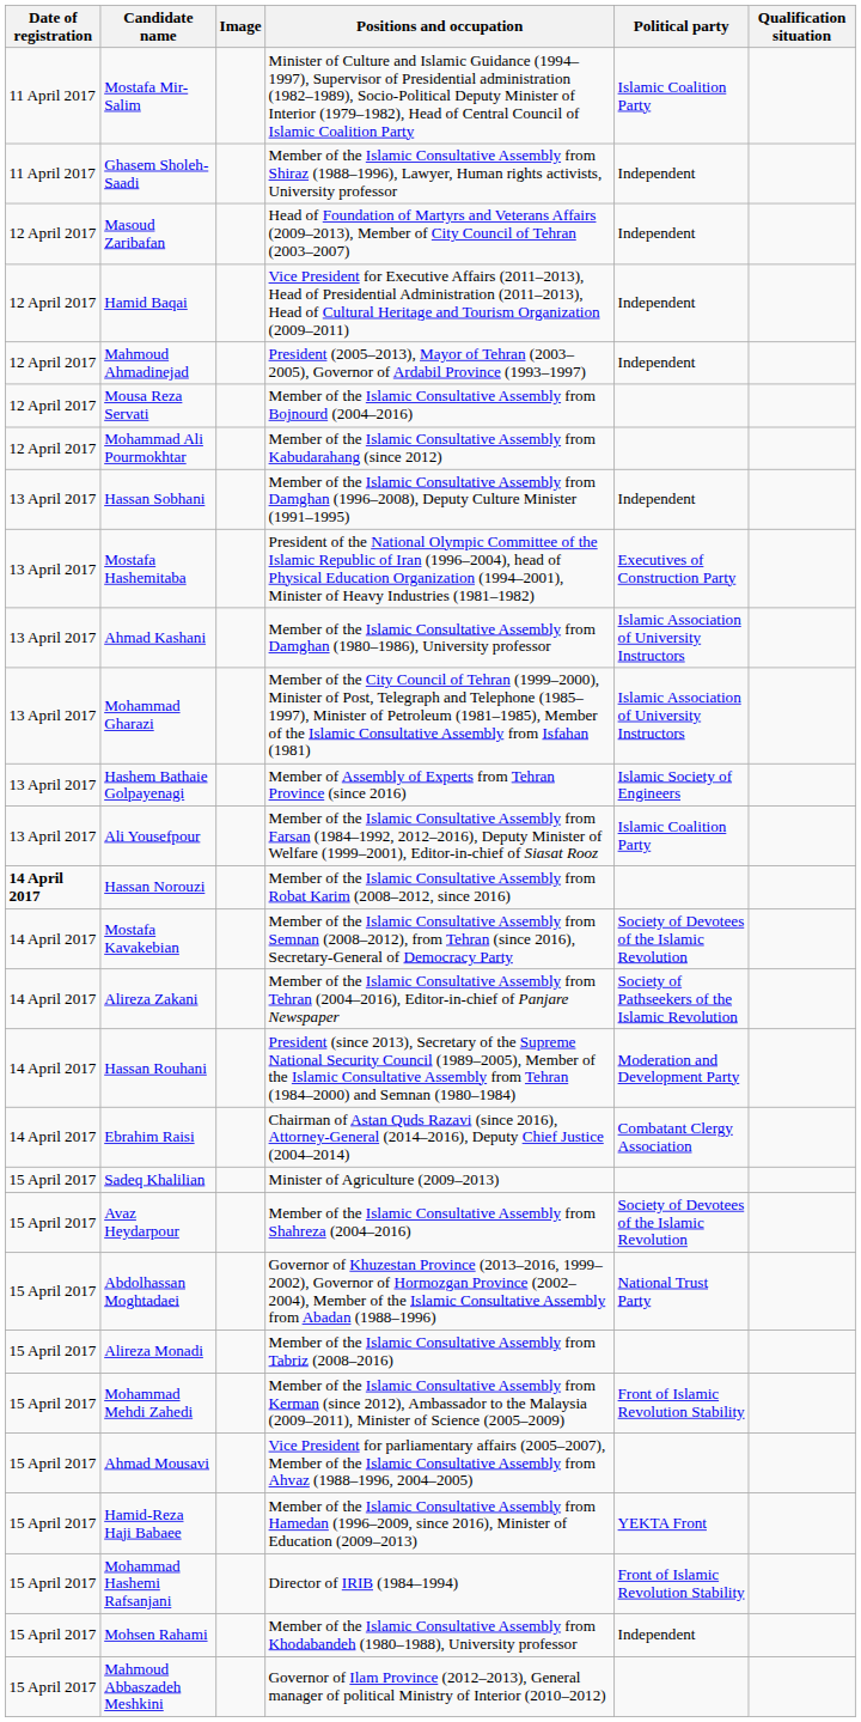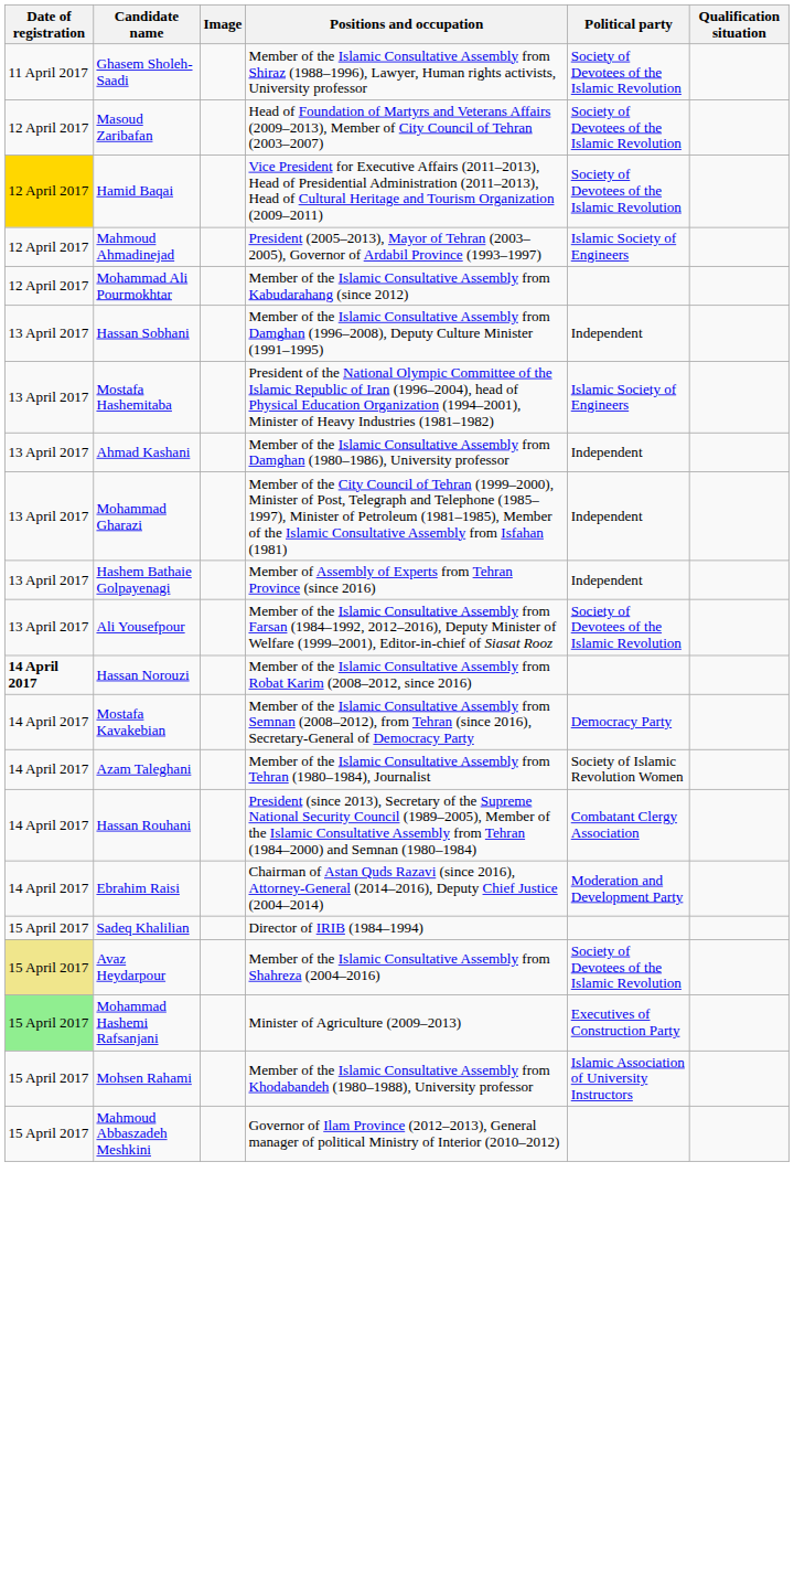- row: 11 April 2017 | Mostafa Mir-Salim | Minister of Culture and Islamic Guidance (1994–1997), Supervisor of Presidential administration (1982–1989), Socio-Political Deputy Minister of Interior (1979–1982), Head of Central Council of Islamic Coalition Party | Islamic Coalition Party
Ghasem Sholeh-Saadi | Political party: Independent -> Society of Devotees of the Islamic Revolution
Masoud Zaribafan | Political party: Independent -> Society of Devotees of the Islamic Revolution
Hamid Baqai | Date of registration: no background -> gold background
Hamid Baqai | Political party: Independent -> Society of Devotees of the Islamic Revolution
Mahmoud Ahmadinejad | Political party: Independent -> Islamic Society of Engineers
- row: 12 April 2017 | Mousa Reza Servati | Member of the Islamic Consultative Assembly from Bojnourd (2004–2016)
Mostafa Hashemitaba | Political party: Executives of Construction Party -> Islamic Society of Engineers
Ahmad Kashani | Political party: Islamic Association of University Instructors -> Independent
Mohammad Gharazi | Political party: Islamic Association of University Instructors -> Independent
Hashem Bathaie Golpayenagi | Political party: Islamic Society of Engineers -> Independent
Ali Yousefpour | Political party: Islamic Coalition Party -> Society of Devotees of the Islamic Revolution
Mostafa Kavakebian | Political party: Society of Devotees of the Islamic Revolution -> Democracy Party
+ row: 14 April 2017 | Azam Taleghani | Member of the Islamic Consultative Assembly from Tehran (1980–1984), Journalist | Society of Islamic Revolution Women
- row: 14 April 2017 | Alireza Zakani | Member of the Islamic Consultative Assembly from Tehran (2004–2016), Editor-in-chief of Panjare Newspaper | Society of Pathseekers of the Islamic Revolution
Hassan Rouhani | Political party: Moderation and Development Party -> Combatant Clergy Association
Ebrahim Raisi | Political party: Combatant Clergy Association -> Moderation and Development Party
Sadeq Khalilian | Positions and occupation: Minister of Agriculture (2009–2013) -> Director of IRIB (1984–1994)
Avaz Heydarpour | Date of registration: no background -> khaki background
- row: 15 April 2017 | Abdolhassan Moghtadaei | Governor of Khuzestan Province (2013–2016, 1999–2002), Governor of Hormozgan Province (2002–2004), Member of the Islamic Consultative Assembly from Abadan (1988–1996) | National Trust Party
- row: 15 April 2017 | Alireza Monadi | Member of the Islamic Consultative Assembly from Tabriz (2008–2016)
- row: 15 April 2017 | Mohammad Mehdi Zahedi | Member of the Islamic Consultative Assembly from Kerman (since 2012), Ambassador to the Malaysia (2009–2011), Minister of Science (2005–2009) | Front of Islamic Revolution Stability
- row: 15 April 2017 | Ahmad Mousavi | Vice President for parliamentary affairs (2005–2007), Member of the Islamic Consultative Assembly from Ahvaz (1988–1996, 2004–2005)
- row: 15 April 2017 | Hamid-Reza Haji Babaee | Member of the Islamic Consultative Assembly from Hamedan (1996–2009, since 2016), Minister of Education (2009–2013) | YEKTA Front
Mohammad Hashemi Rafsanjani | Date of registration: no background -> lightgreen background
Mohammad Hashemi Rafsanjani | Positions and occupation: Director of IRIB (1984–1994) -> Minister of Agriculture (2009–2013)
Mohammad Hashemi Rafsanjani | Political party: Front of Islamic Revolution Stability -> Executives of Construction Party
Mohsen Rahami | Political party: Independent -> Islamic Association of University Instructors
